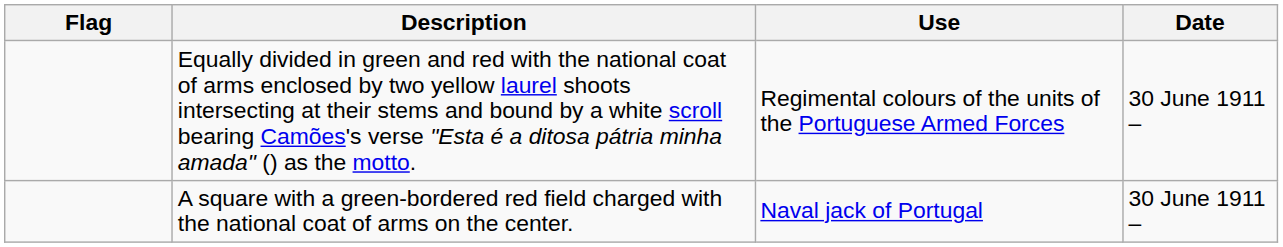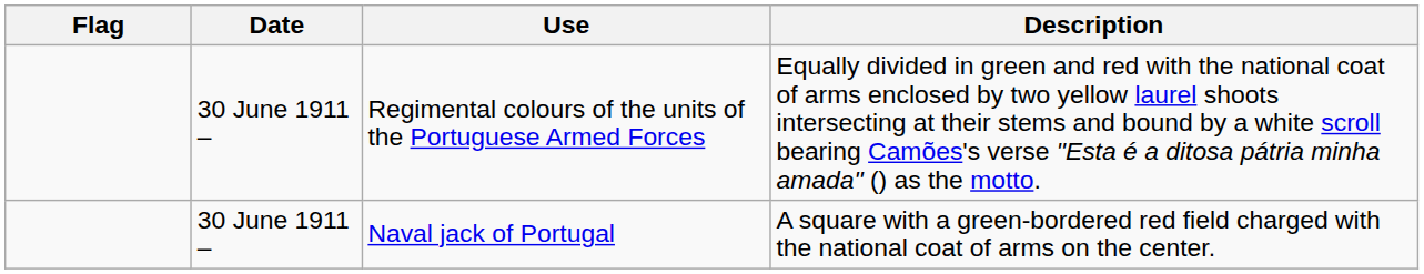columns swapped: Date <-> Description
